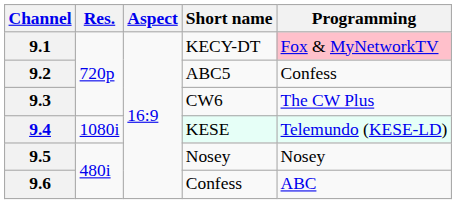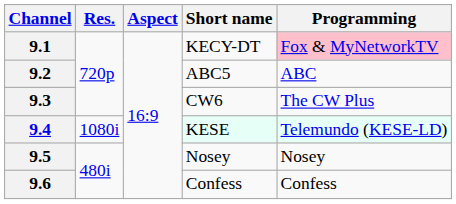9.2 | Programming: Confess -> ABC
9.6 | Programming: ABC -> Confess
